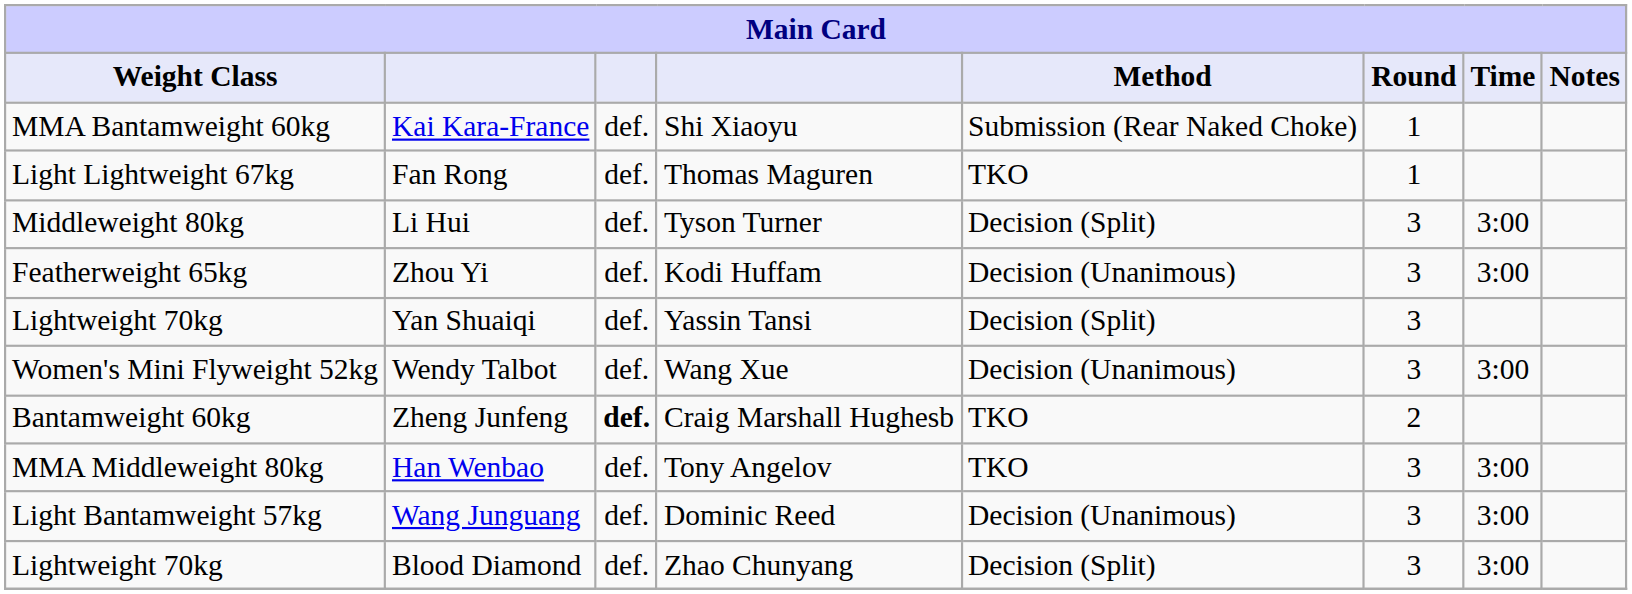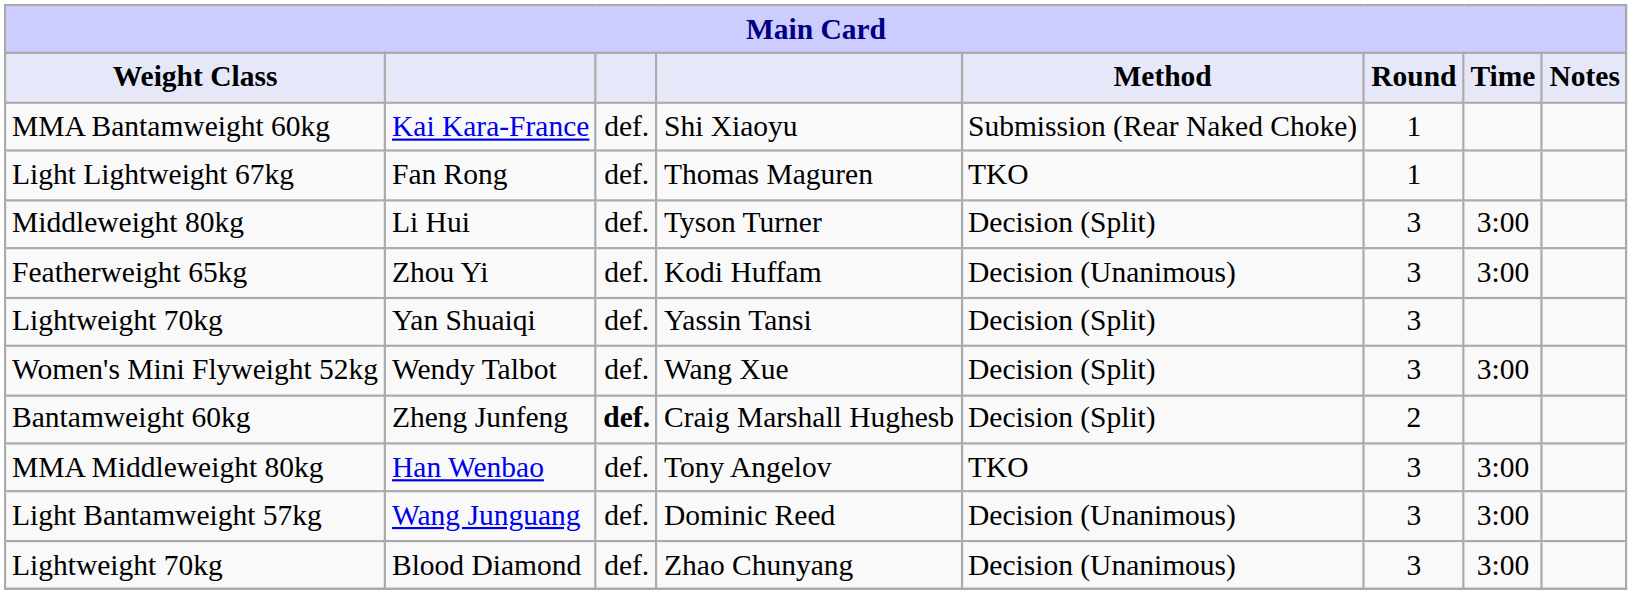Wendy Talbot | Method: Decision (Unanimous) -> Decision (Split)
Zheng Junfeng | Method: TKO -> Decision (Split)
Blood Diamond | Method: Decision (Split) -> Decision (Unanimous)
